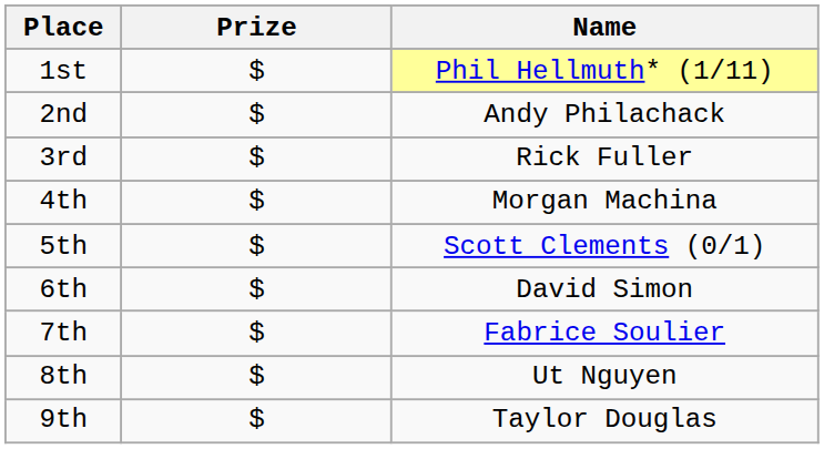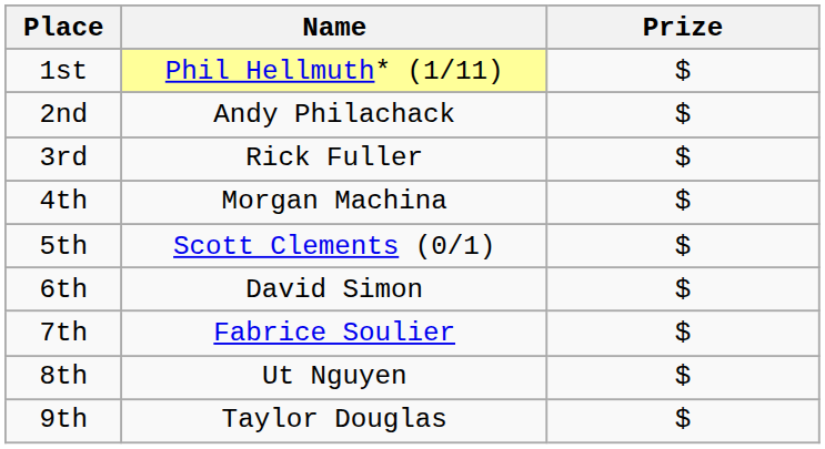columns swapped: Name <-> Prize
